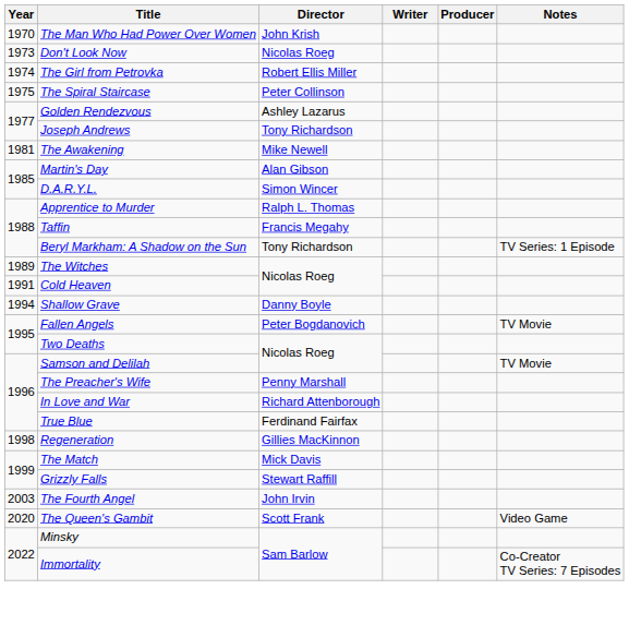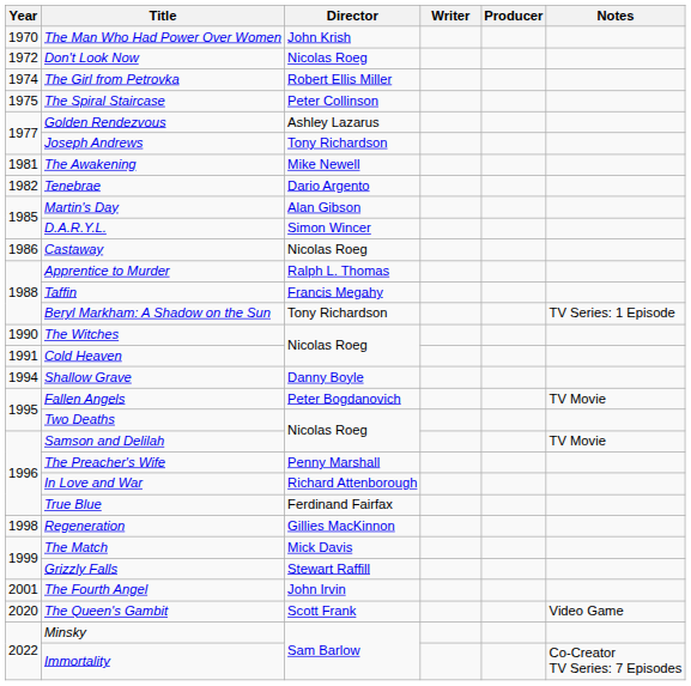Don't Look Now | Year: 1973 -> 1972
+ row: 1982 | Tenebrae | Dario Argento
+ row: 1986 | Castaway | Nicolas Roeg
The Witches | Year: 1989 -> 1990
The Fourth Angel | Year: 2003 -> 2001
